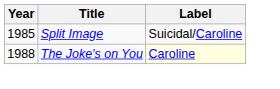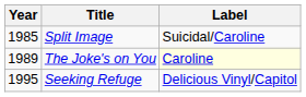The Joke's on You | Year: 1988 -> 1989
+ row: 1995 | Seeking Refuge | Delicious Vinyl/Capitol
